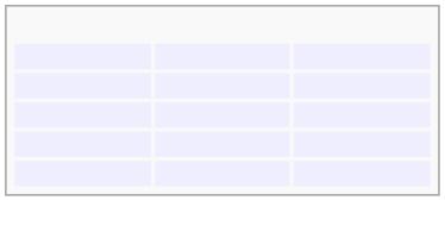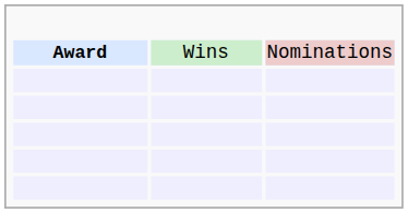+ row: Award | Wins | Nominations
